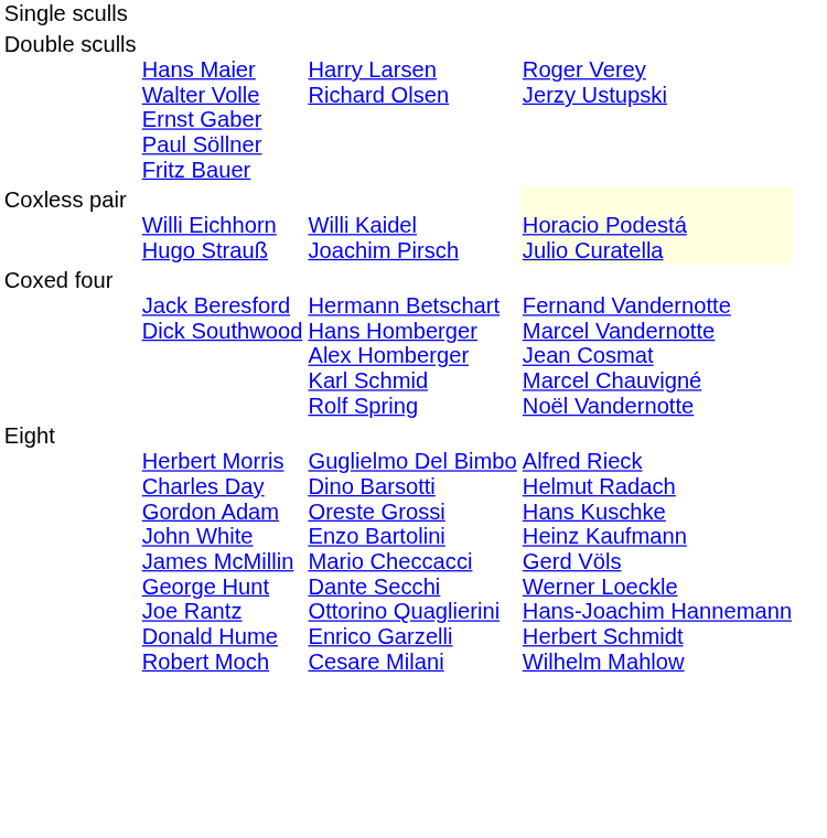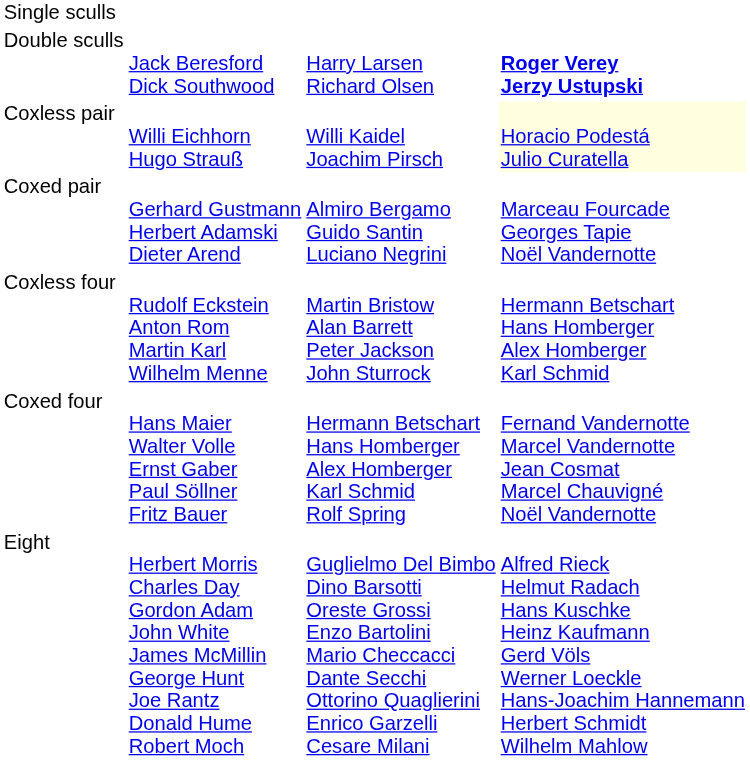Double sculls | column 2: Hans Maier Walter Volle Ernst Gaber Paul Söllner Fritz Bauer -> Jack Beresford Dick Southwood
Double sculls | column 4: normal -> bold
+ row: Coxed pair | Gerhard Gustmann Herbert Adamski Dieter Arend | Almiro Bergamo Guido Santin Luciano Negrini | Marceau Fourcade Georges Tapie Noël Vandernotte
+ row: Coxless four | Rudolf Eckstein Anton Rom Martin Karl Wilhelm Menne | Martin Bristow Alan Barrett Peter Jackson John Sturrock | Hermann Betschart Hans Homberger Alex Homberger Karl Schmid
Coxed four | column 2: Jack Beresford Dick Southwood -> Hans Maier Walter Volle Ernst Gaber Paul Söllner Fritz Bauer
